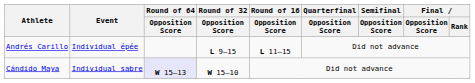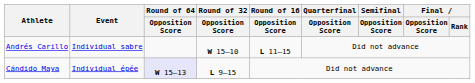Andrés Carillo | Event: Individual épée -> Individual sabre
Andrés Carillo | Round of 32 / Opposition Score: L 9–15 -> W 15–10
Cándido Maya | Event: Individual sabre -> Individual épée
Cándido Maya | Round of 32 / Opposition Score: W 15–10 -> L 9–15
